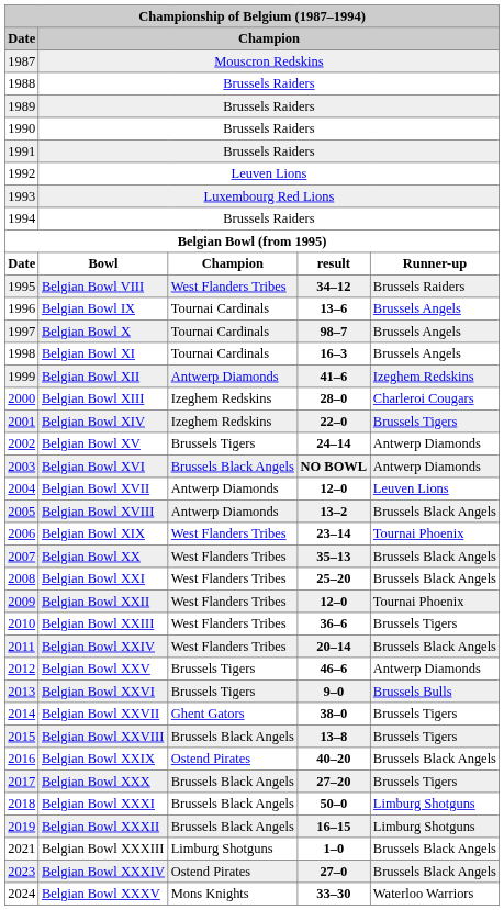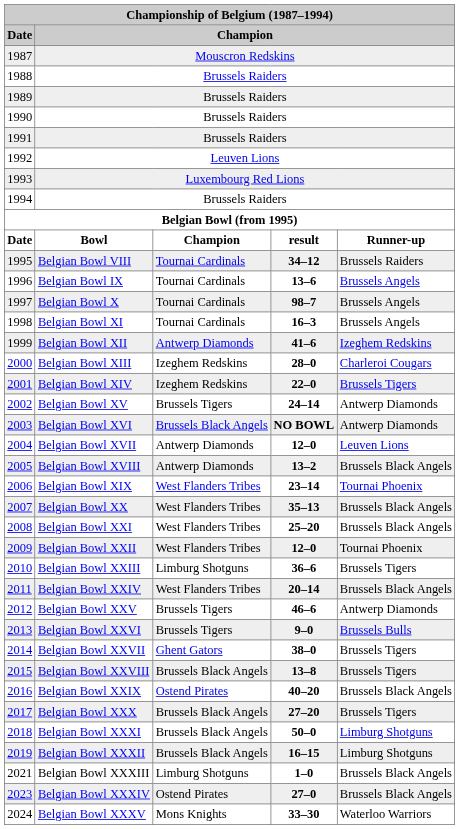1995 | column 3: West Flanders Tribes -> Tournai Cardinals
2010 | column 3: West Flanders Tribes -> Limburg Shotguns
